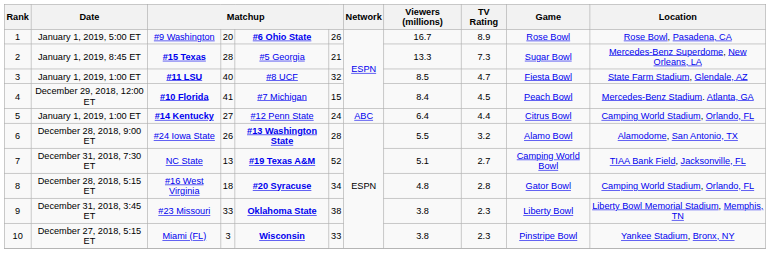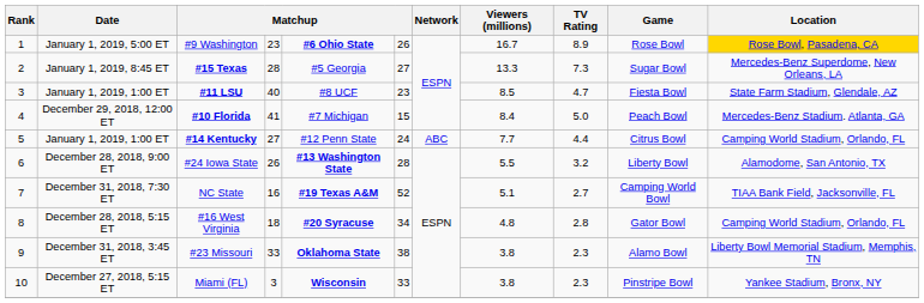#9 Washington | column 4: 20 -> 23
#9 Washington | Location: no background -> gold background
#15 Texas | column 6: 21 -> 27
#11 LSU | column 6: 32 -> 23
#10 Florida | TV Rating: 4.5 -> 5.0
#14 Kentucky | Viewers (millions): 6.4 -> 7.7
#24 Iowa State | Game: Alamo Bowl -> Liberty Bowl
NC State | column 4: 13 -> 16
#23 Missouri | Game: Liberty Bowl -> Alamo Bowl
